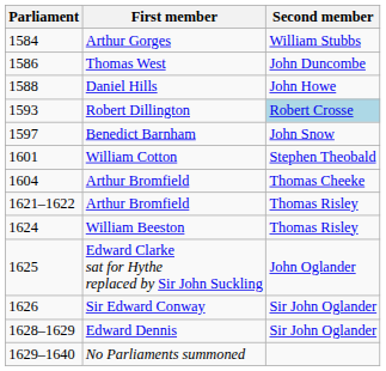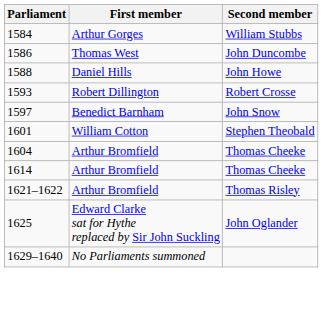1593 | Second member: lightblue background -> no background
+ row: 1614 | Arthur Bromfield | Thomas Cheeke
- row: 1624 | William Beeston | Thomas Risley
- row: 1626 | Sir Edward Conway | Sir John Oglander
- row: 1628–1629 | Edward Dennis | Sir John Oglander
